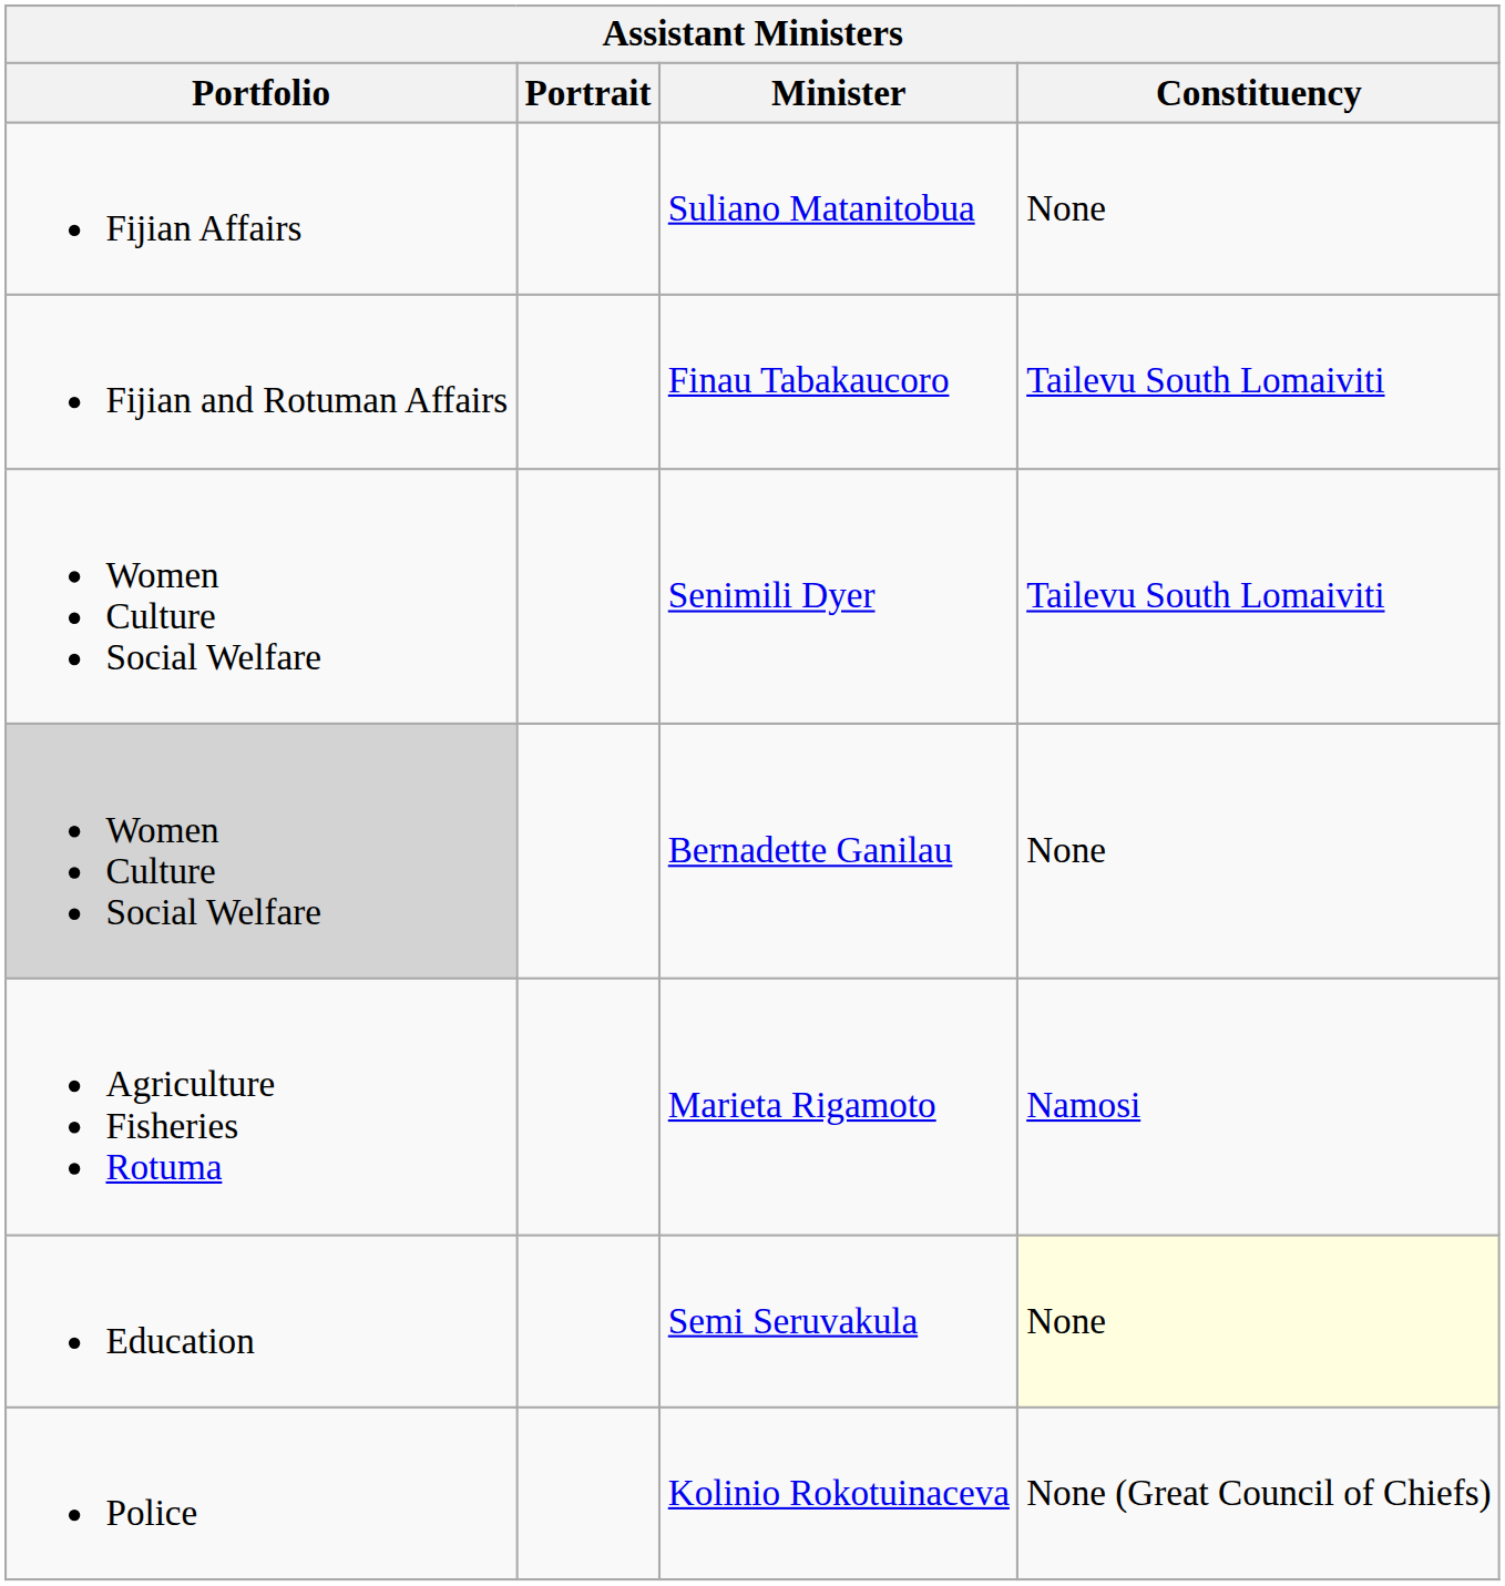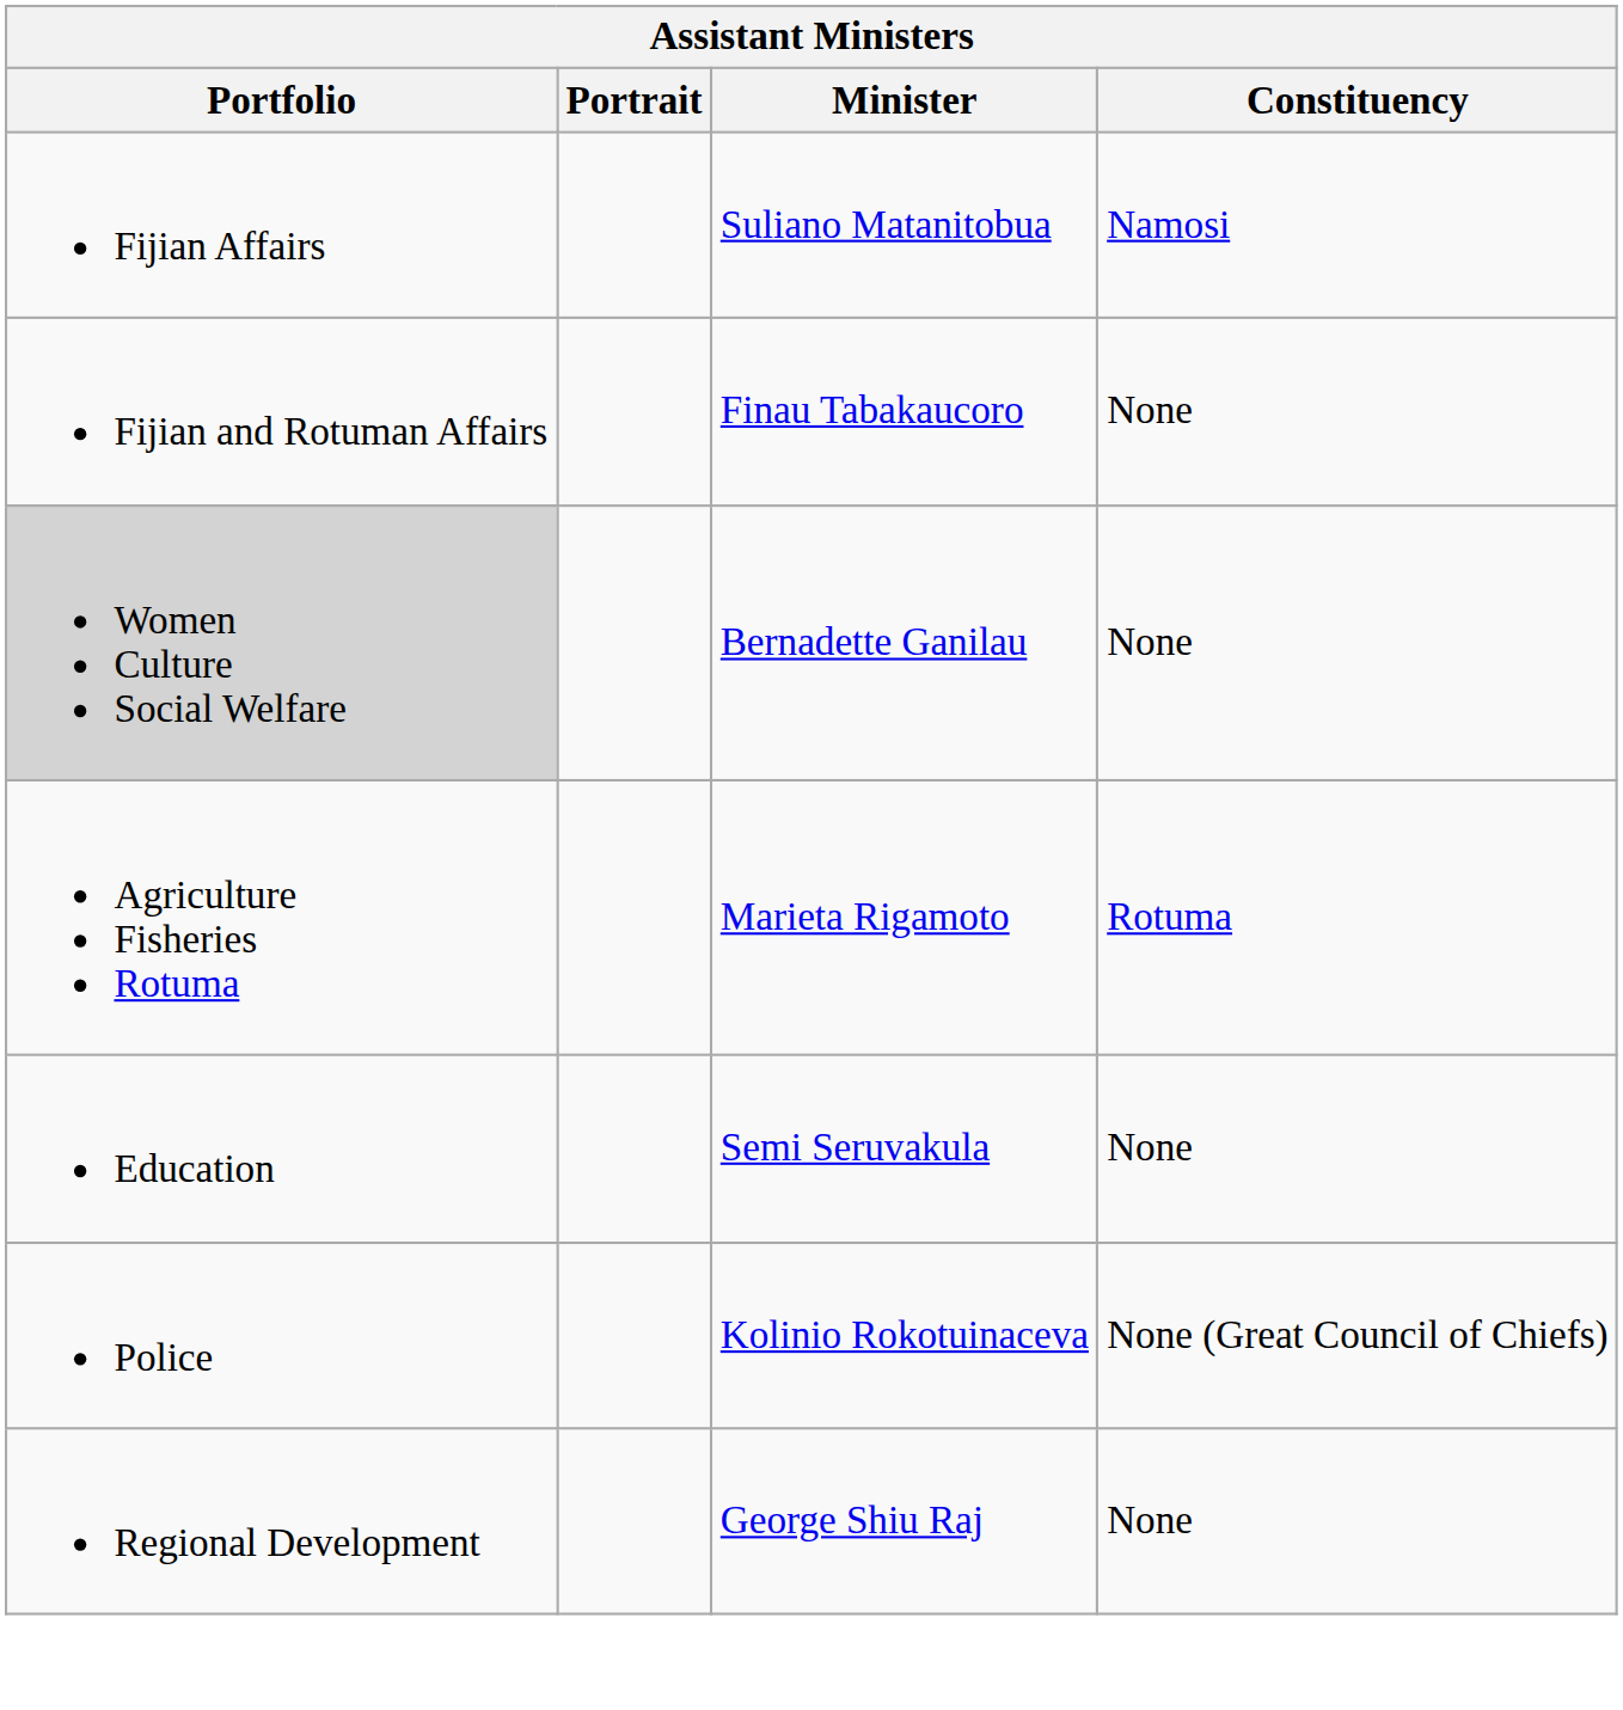Suliano Matanitobua | Constituency: None -> Namosi
Finau Tabakaucoro | Constituency: Tailevu South Lomaiviti -> None
- row: Women Culture Social Welfare | Senimili Dyer | Tailevu South Lomaiviti
Marieta Rigamoto | Constituency: Namosi -> Rotuma
Semi Seruvakula | Constituency: lightyellow background -> no background
+ row: Regional Development | George Shiu Raj | None
